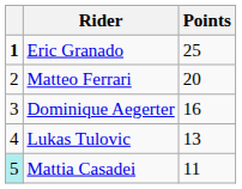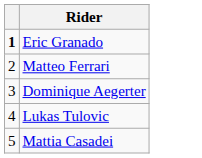- column: Points | 25 | 20 | 16 | 13 | 11
Mattia Casadei | column 1: paleturquoise background -> no background
